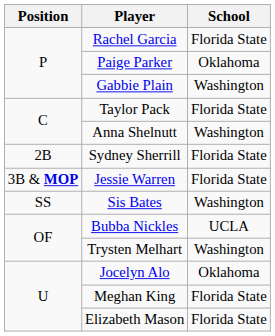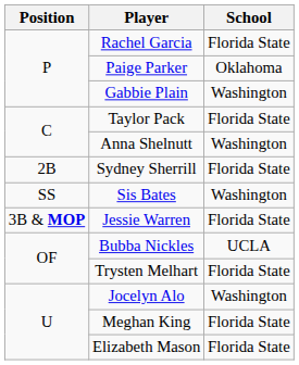rows swapped: Jessie Warren <-> Sis Bates
Trysten Melhart | School: Washington -> Florida State
Jocelyn Alo | School: Oklahoma -> Washington
